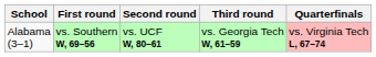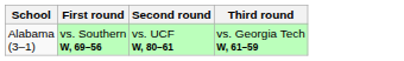- column: Quarterfinals | vs. Virginia Tech L, 67–74
